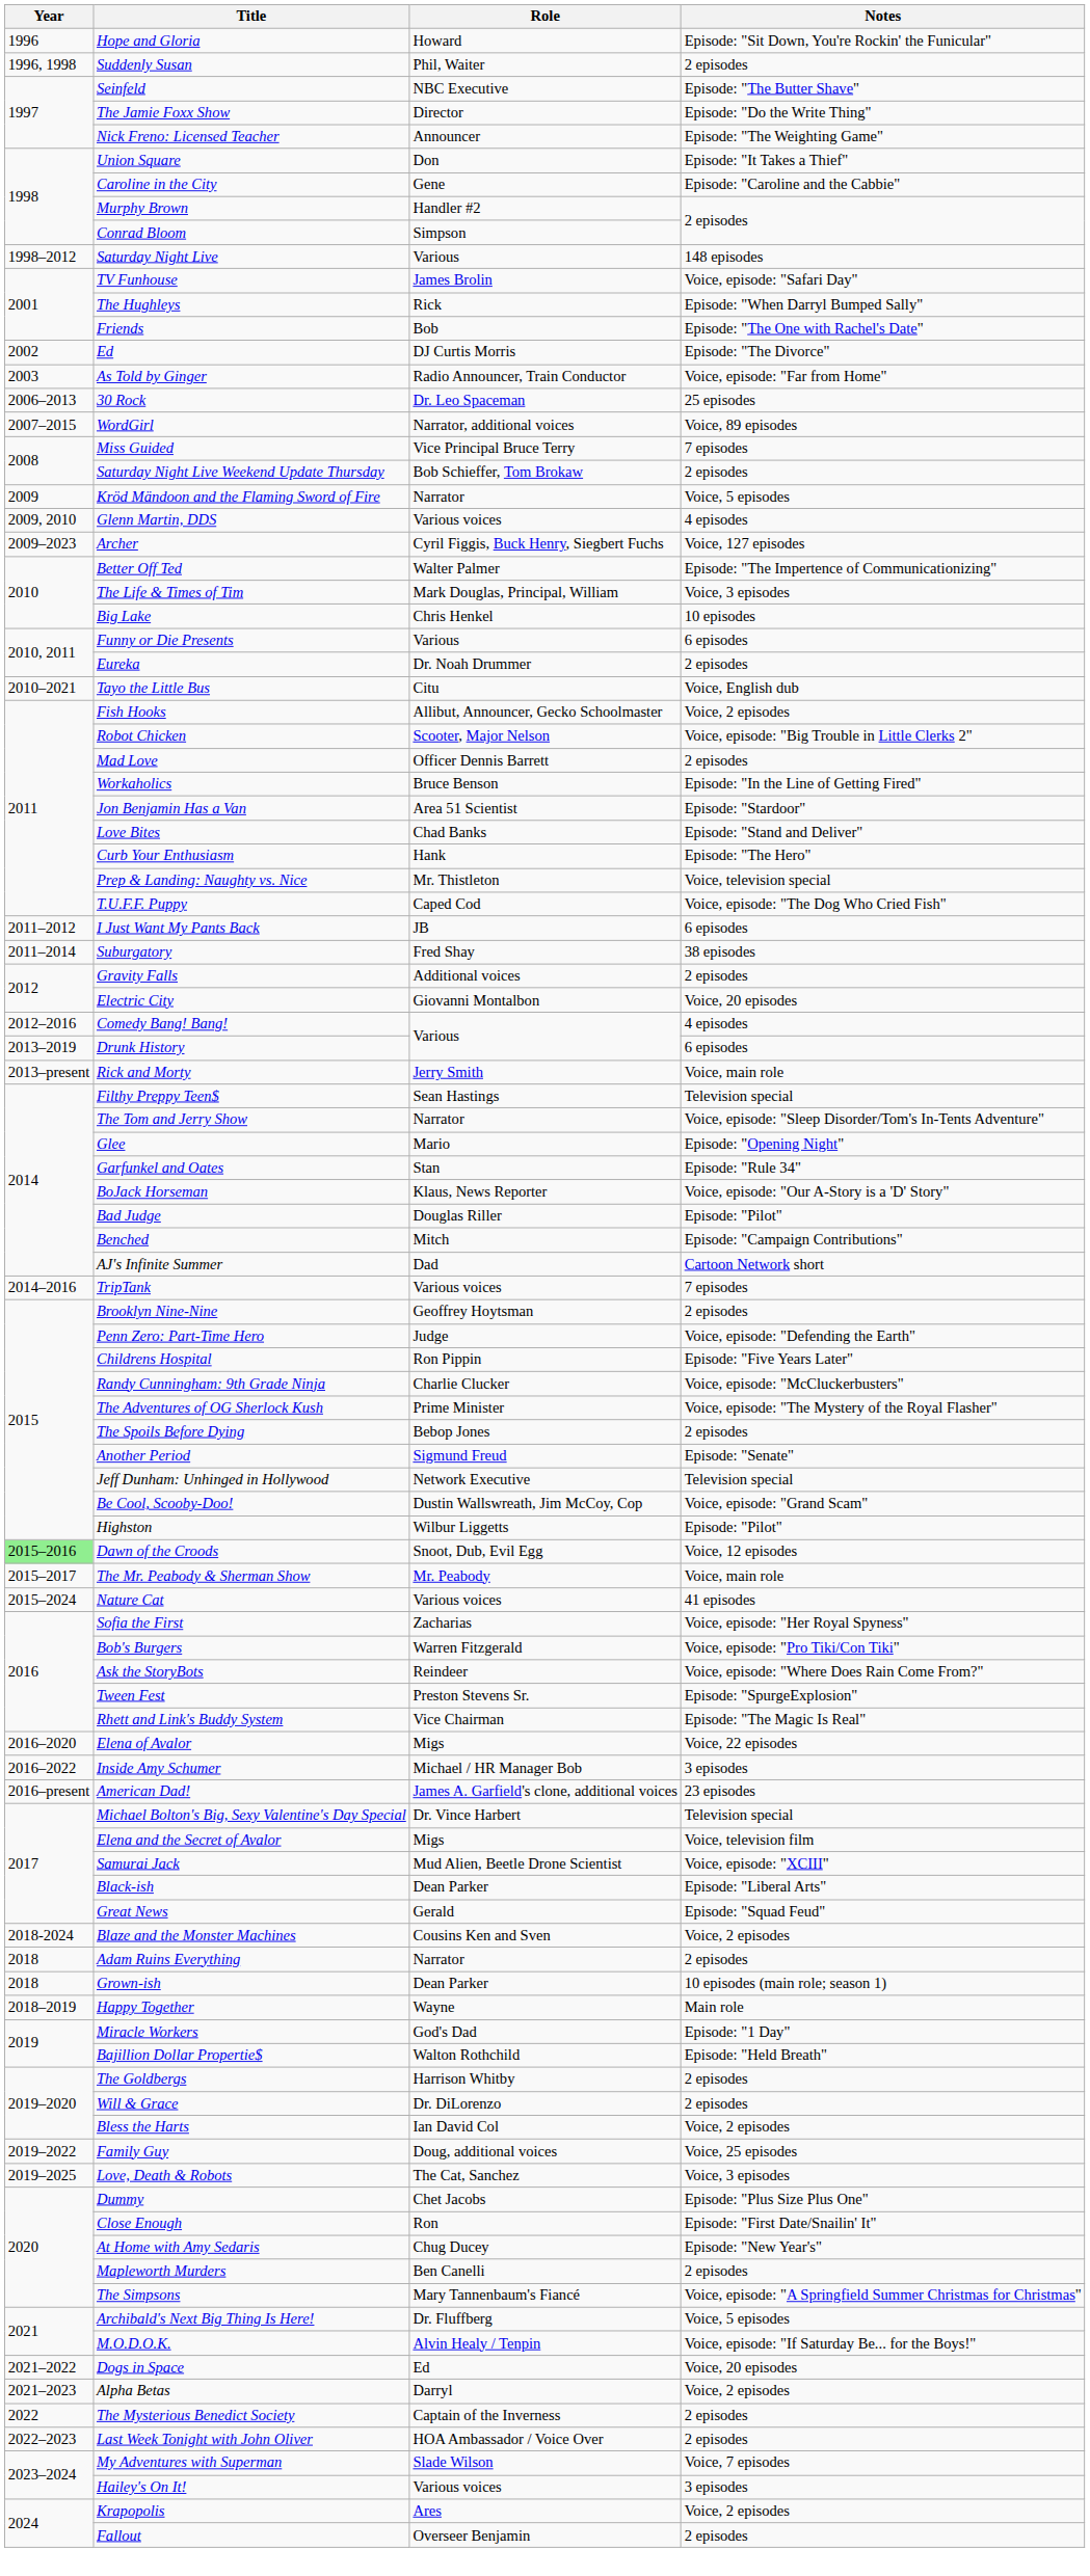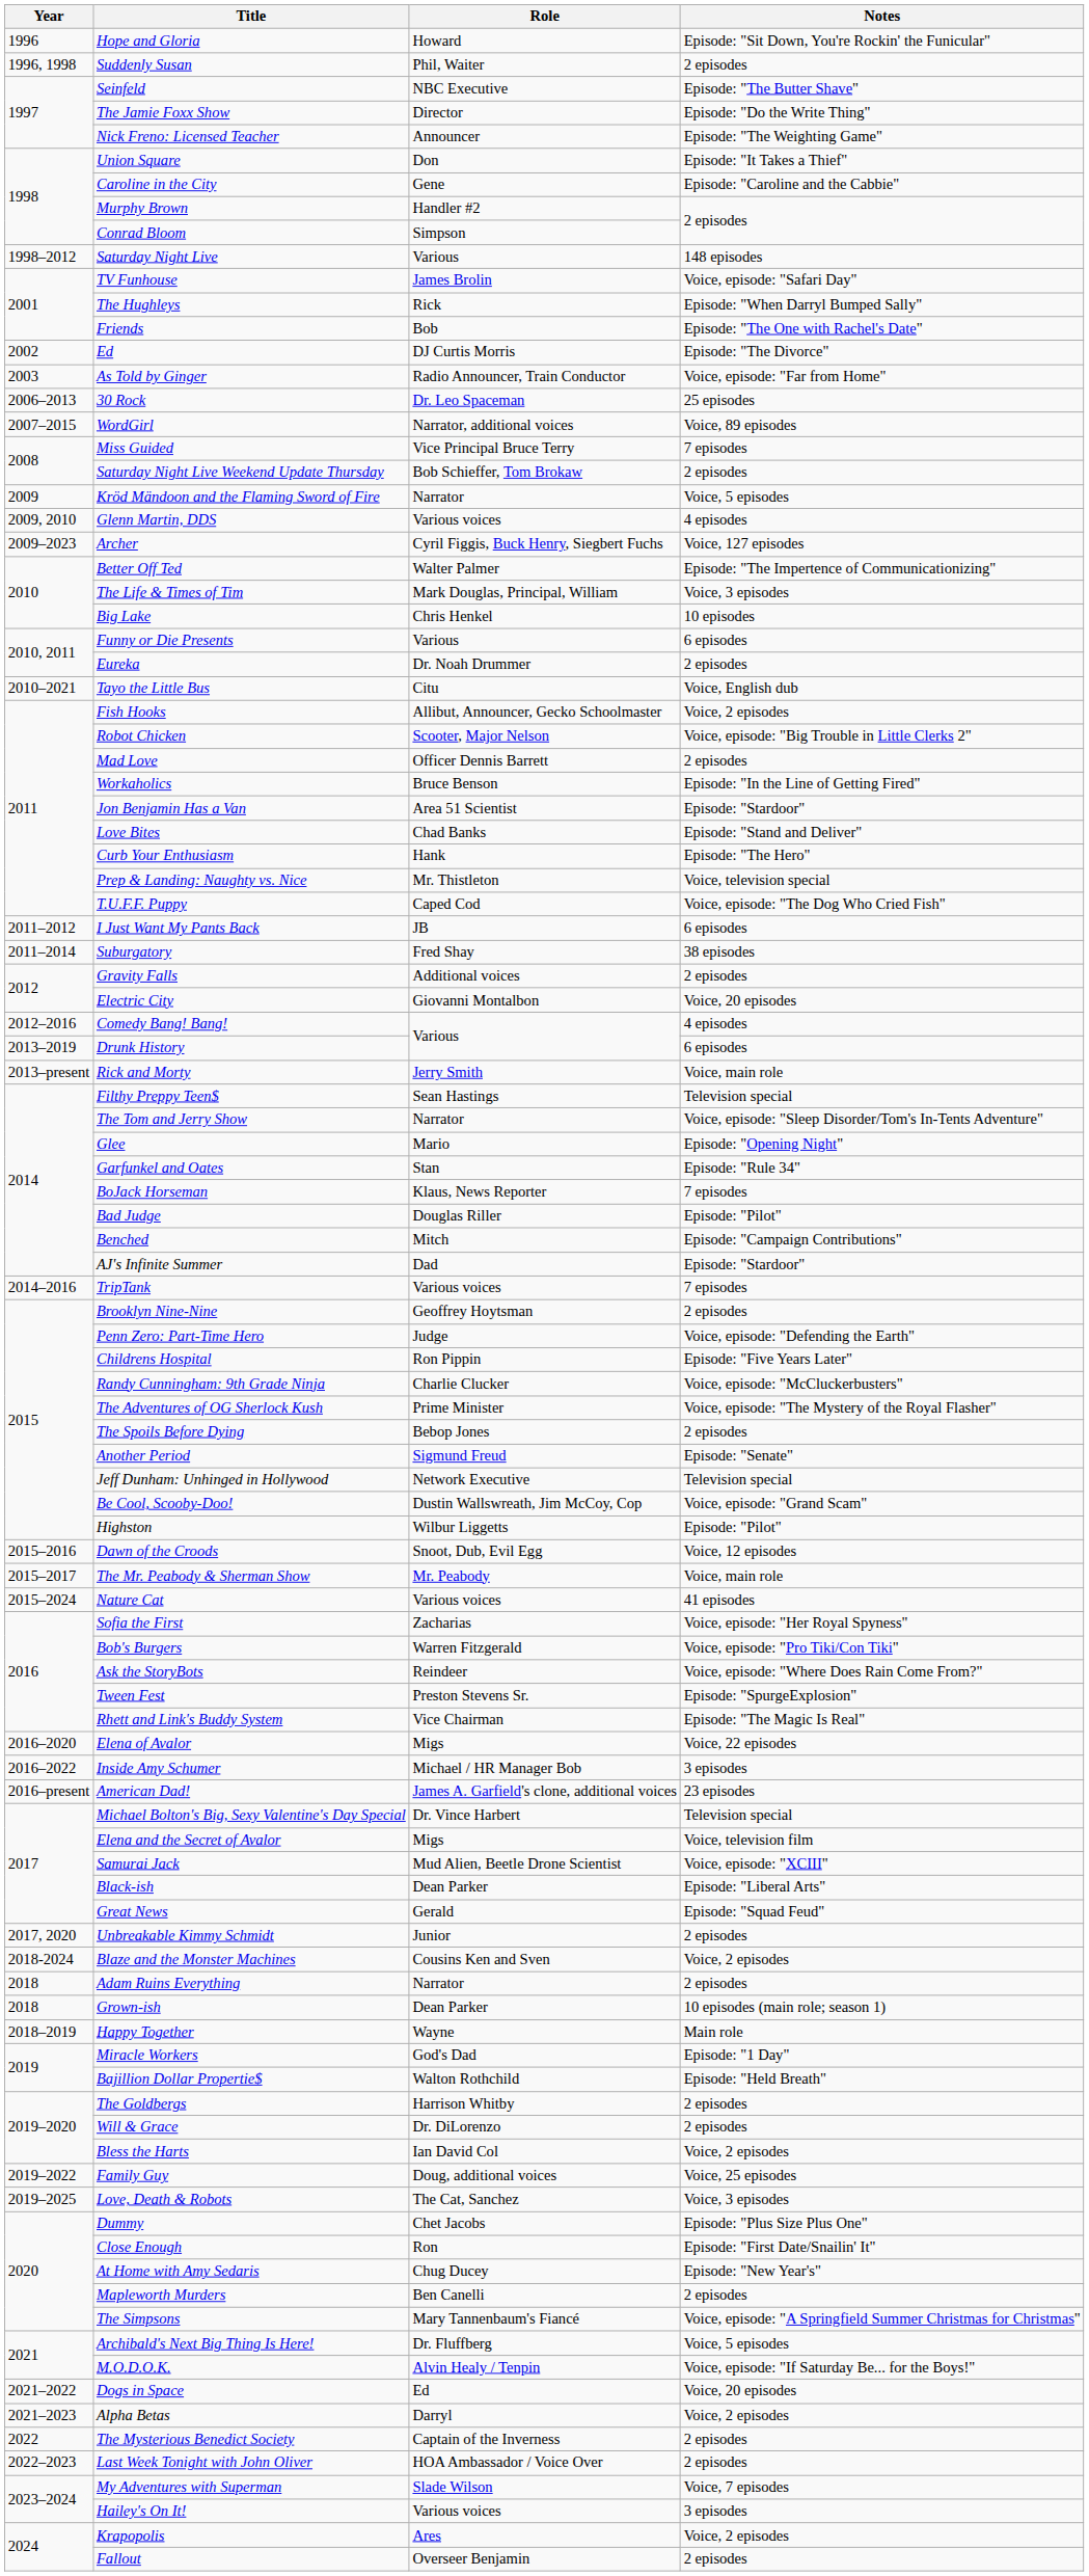BoJack Horseman | Notes: Voice, episode: "Our A-Story is a 'D' Story" -> 7 episodes
AJ's Infinite Summer | Notes: Cartoon Network short -> Episode: "Stardoor"
Dawn of the Croods | Year: lightgreen background -> no background
+ row: 2017, 2020 | Unbreakable Kimmy Schmidt | Junior | 2 episodes
